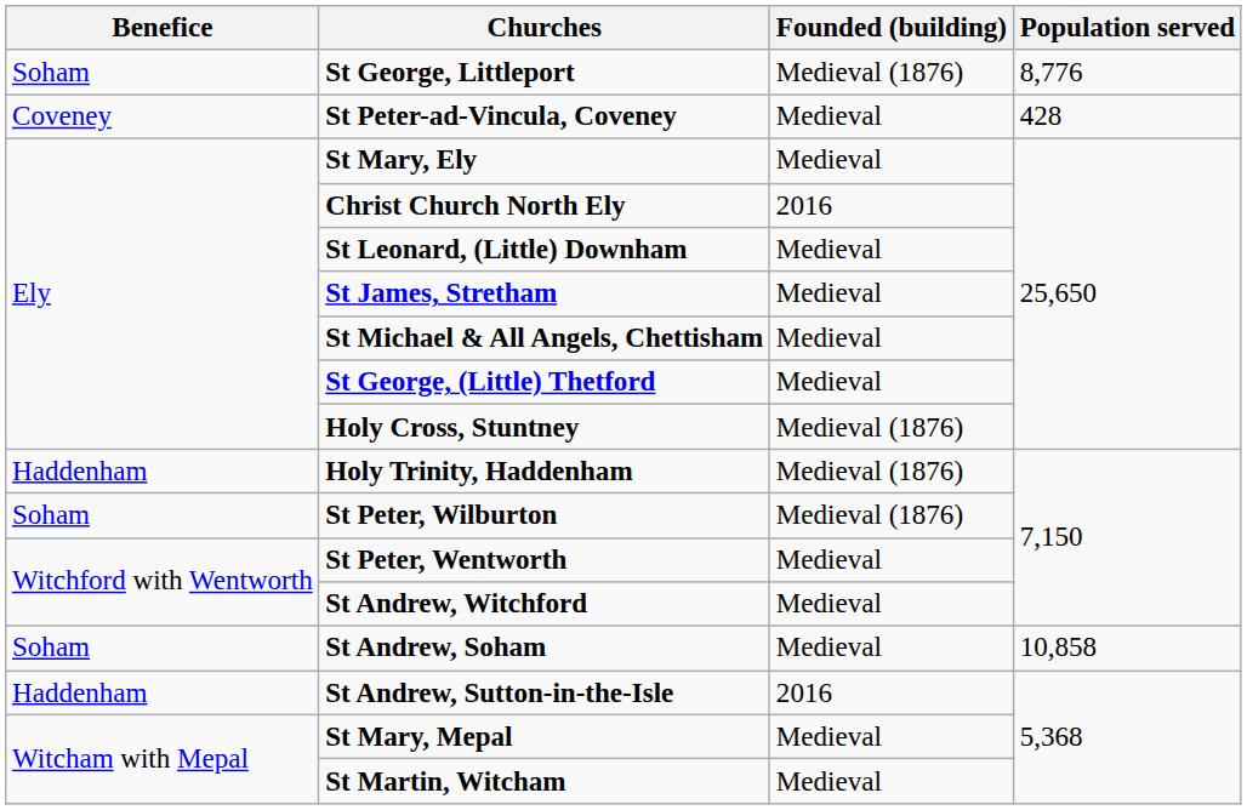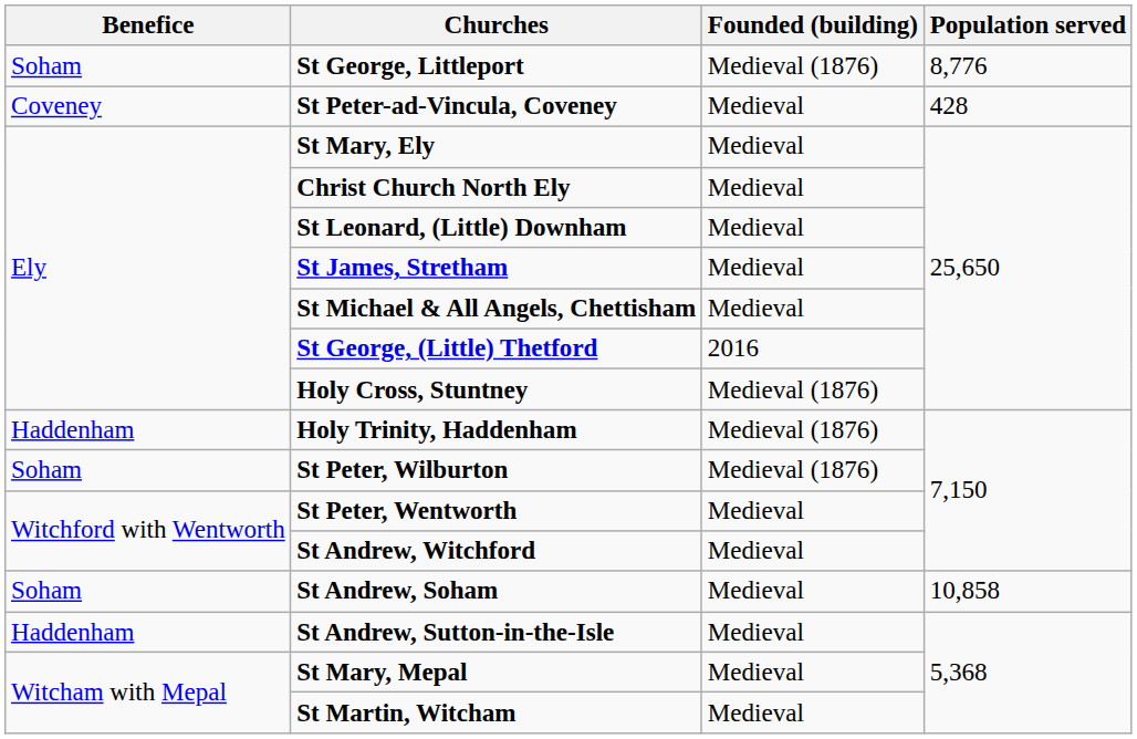Christ Church North Ely | Founded (building): 2016 -> Medieval
St George, (Little) Thetford | Founded (building): Medieval -> 2016
St Andrew, Sutton-in-the-Isle | Founded (building): 2016 -> Medieval
